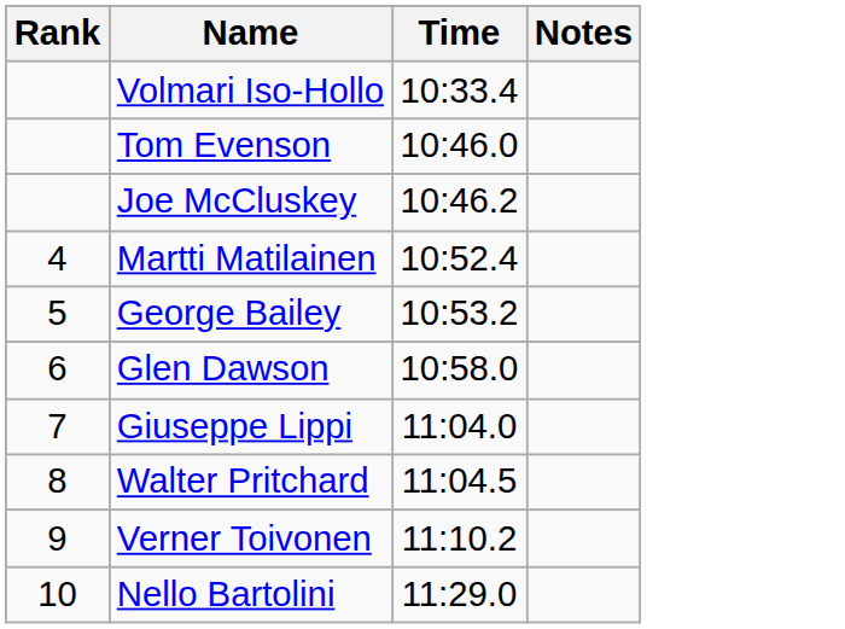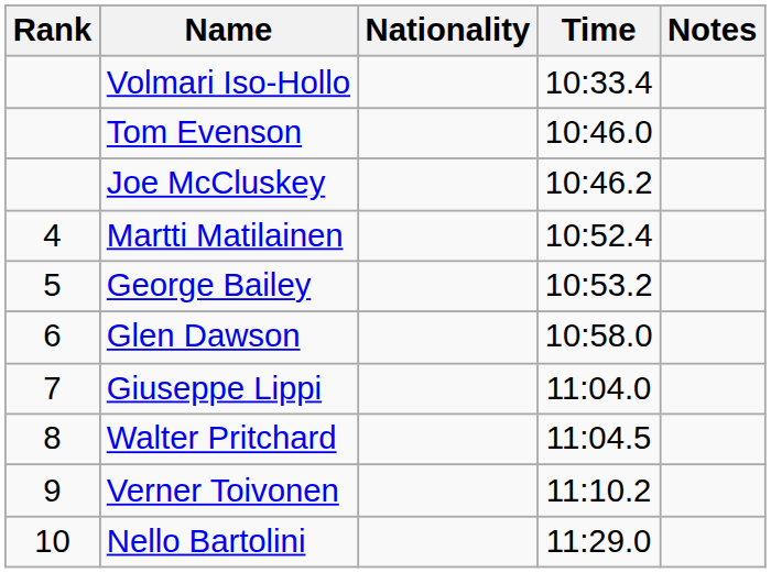+ column: Nationality
